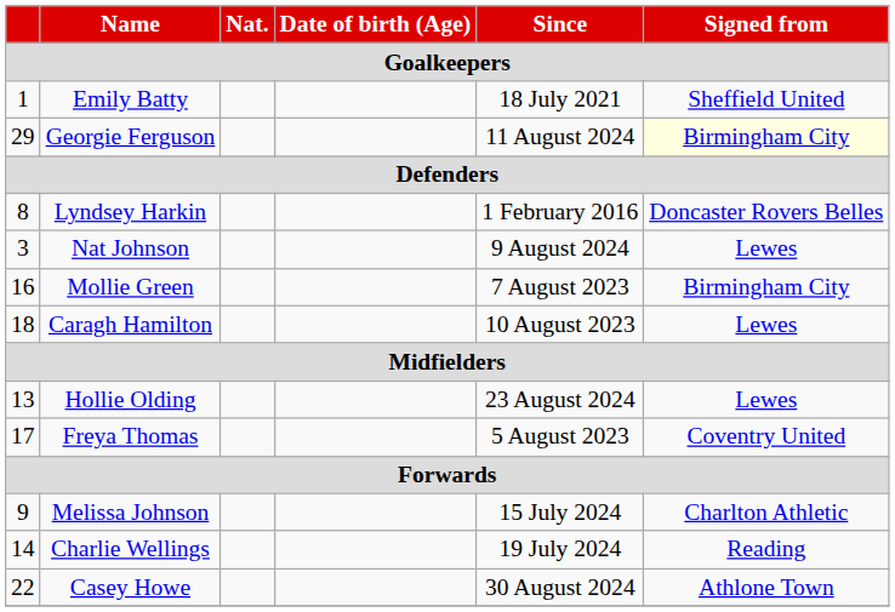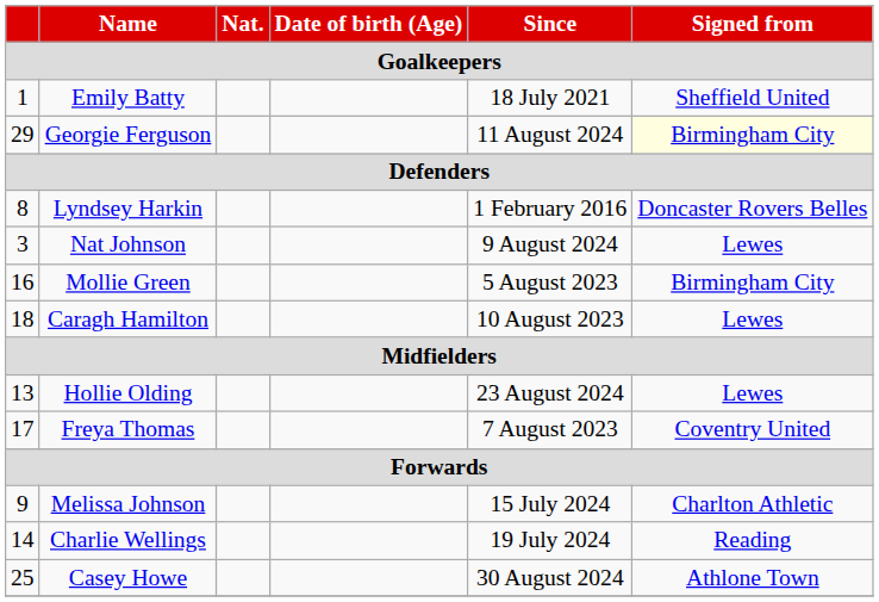Mollie Green | Since / Goalkeepers: 7 August 2023 -> 5 August 2023
Freya Thomas | Since / Goalkeepers: 5 August 2023 -> 7 August 2023
Casey Howe | Goalkeepers: 22 -> 25
